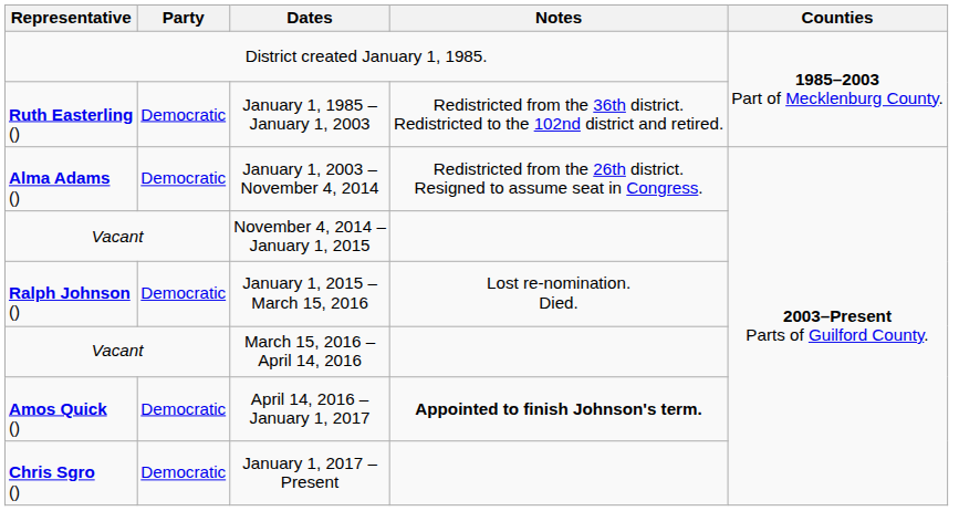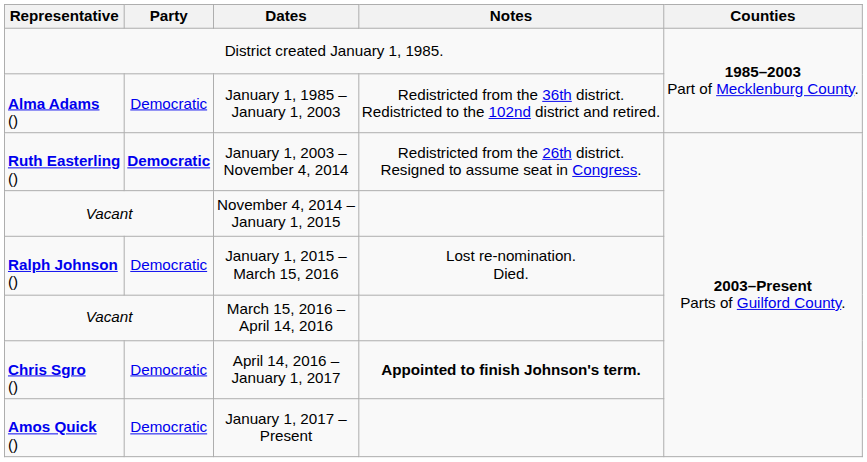January 1, 1985 – January 1, 2003 | Representative: Ruth Easterling () -> Alma Adams ()
January 1, 2003 – November 4, 2014 | Representative: Alma Adams () -> Ruth Easterling ()
January 1, 2003 – November 4, 2014 | Party: normal -> bold
April 14, 2016 – January 1, 2017 | Representative: Amos Quick () -> Chris Sgro ()
January 1, 2017 – Present | Representative: Chris Sgro () -> Amos Quick ()
